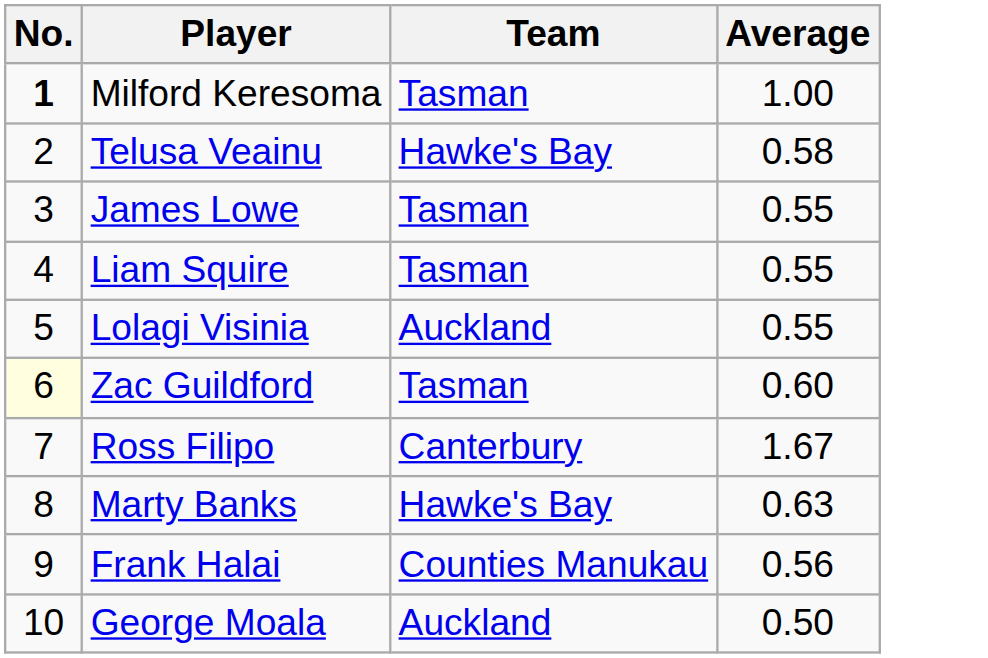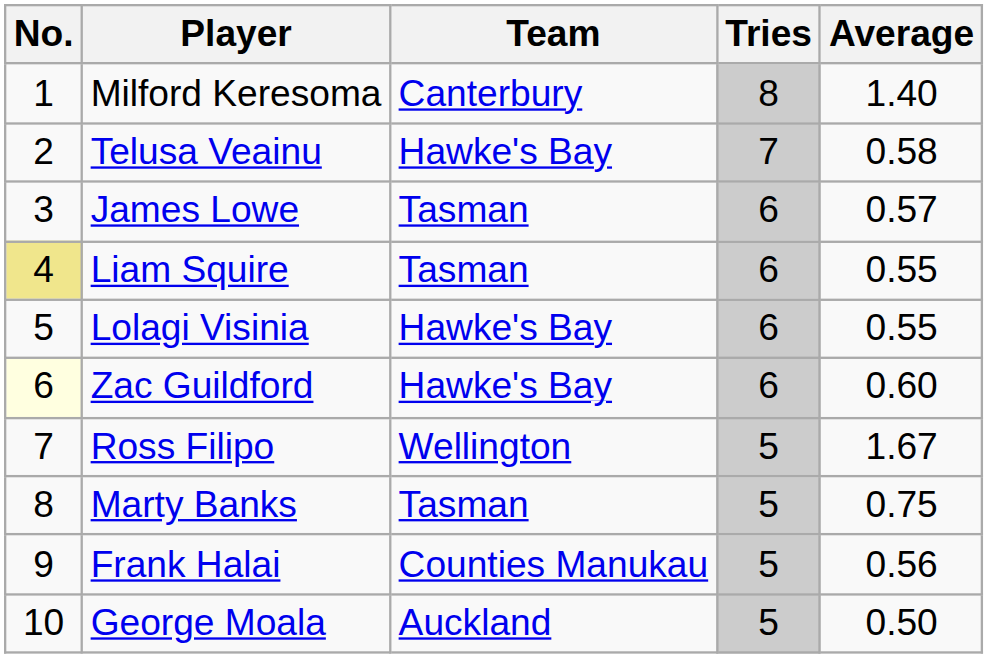+ column: Tries | 8 | 7 | 6 | 6 | 6 | 6 | 5 | 5 | 5 | 5
Milford Keresoma | No.: bold -> normal
Milford Keresoma | Team: Tasman -> Canterbury
Milford Keresoma | Average: 1.00 -> 1.40
James Lowe | Average: 0.55 -> 0.57
Liam Squire | No.: no background -> khaki background
Lolagi Visinia | Team: Auckland -> Hawke's Bay
Zac Guildford | Team: Tasman -> Hawke's Bay
Ross Filipo | Team: Canterbury -> Wellington
Marty Banks | Team: Hawke's Bay -> Tasman
Marty Banks | Average: 0.63 -> 0.75
